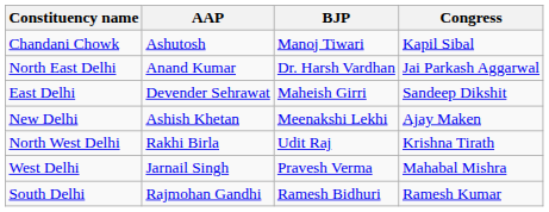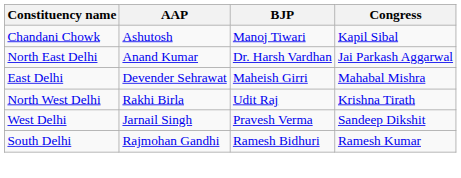East Delhi | Congress: Sandeep Dikshit -> Mahabal Mishra
- row: New Delhi | Ashish Khetan | Meenakshi Lekhi | Ajay Maken
West Delhi | Congress: Mahabal Mishra -> Sandeep Dikshit
